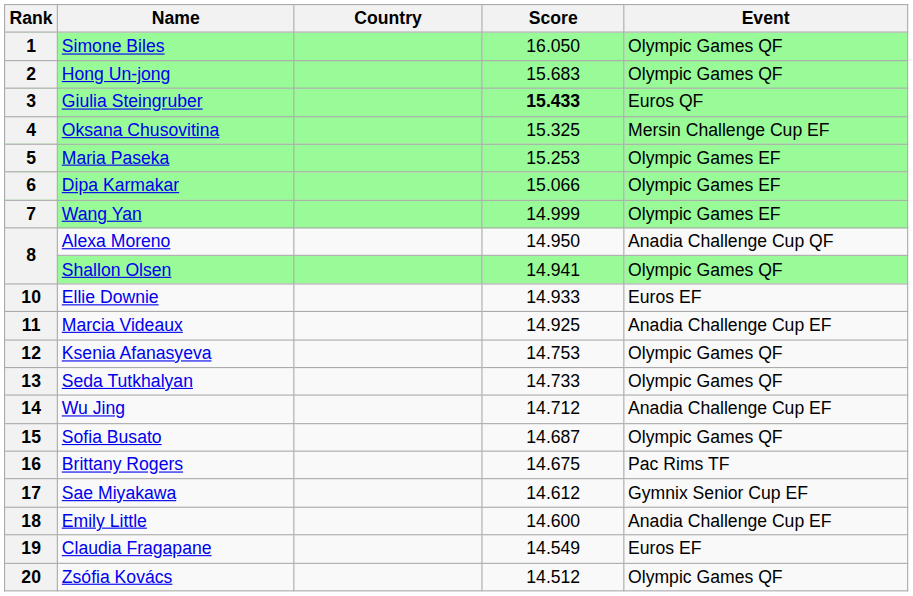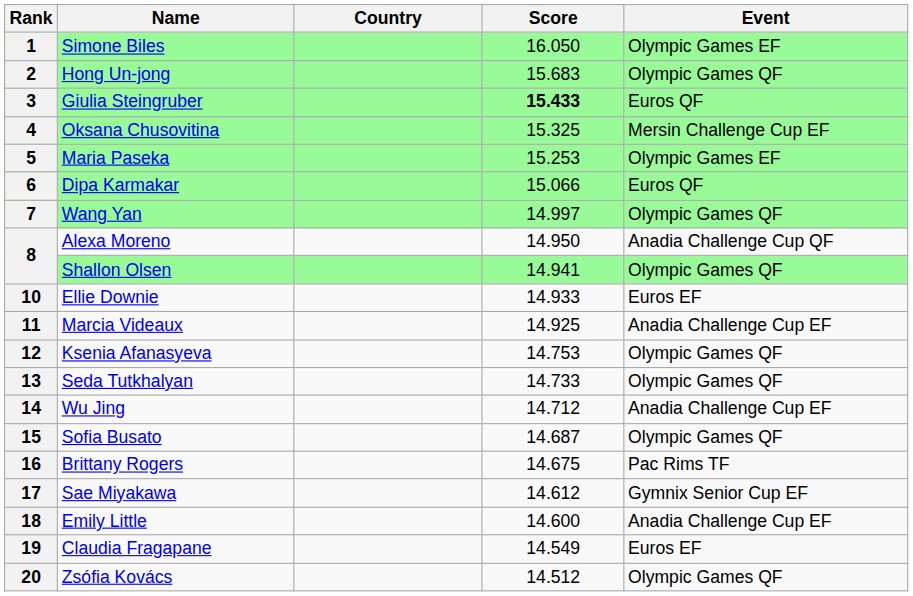1 | Event: Olympic Games QF -> Olympic Games EF
6 | Event: Olympic Games EF -> Euros QF
7 | Score: 14.999 -> 14.997
7 | Event: Olympic Games EF -> Olympic Games QF
